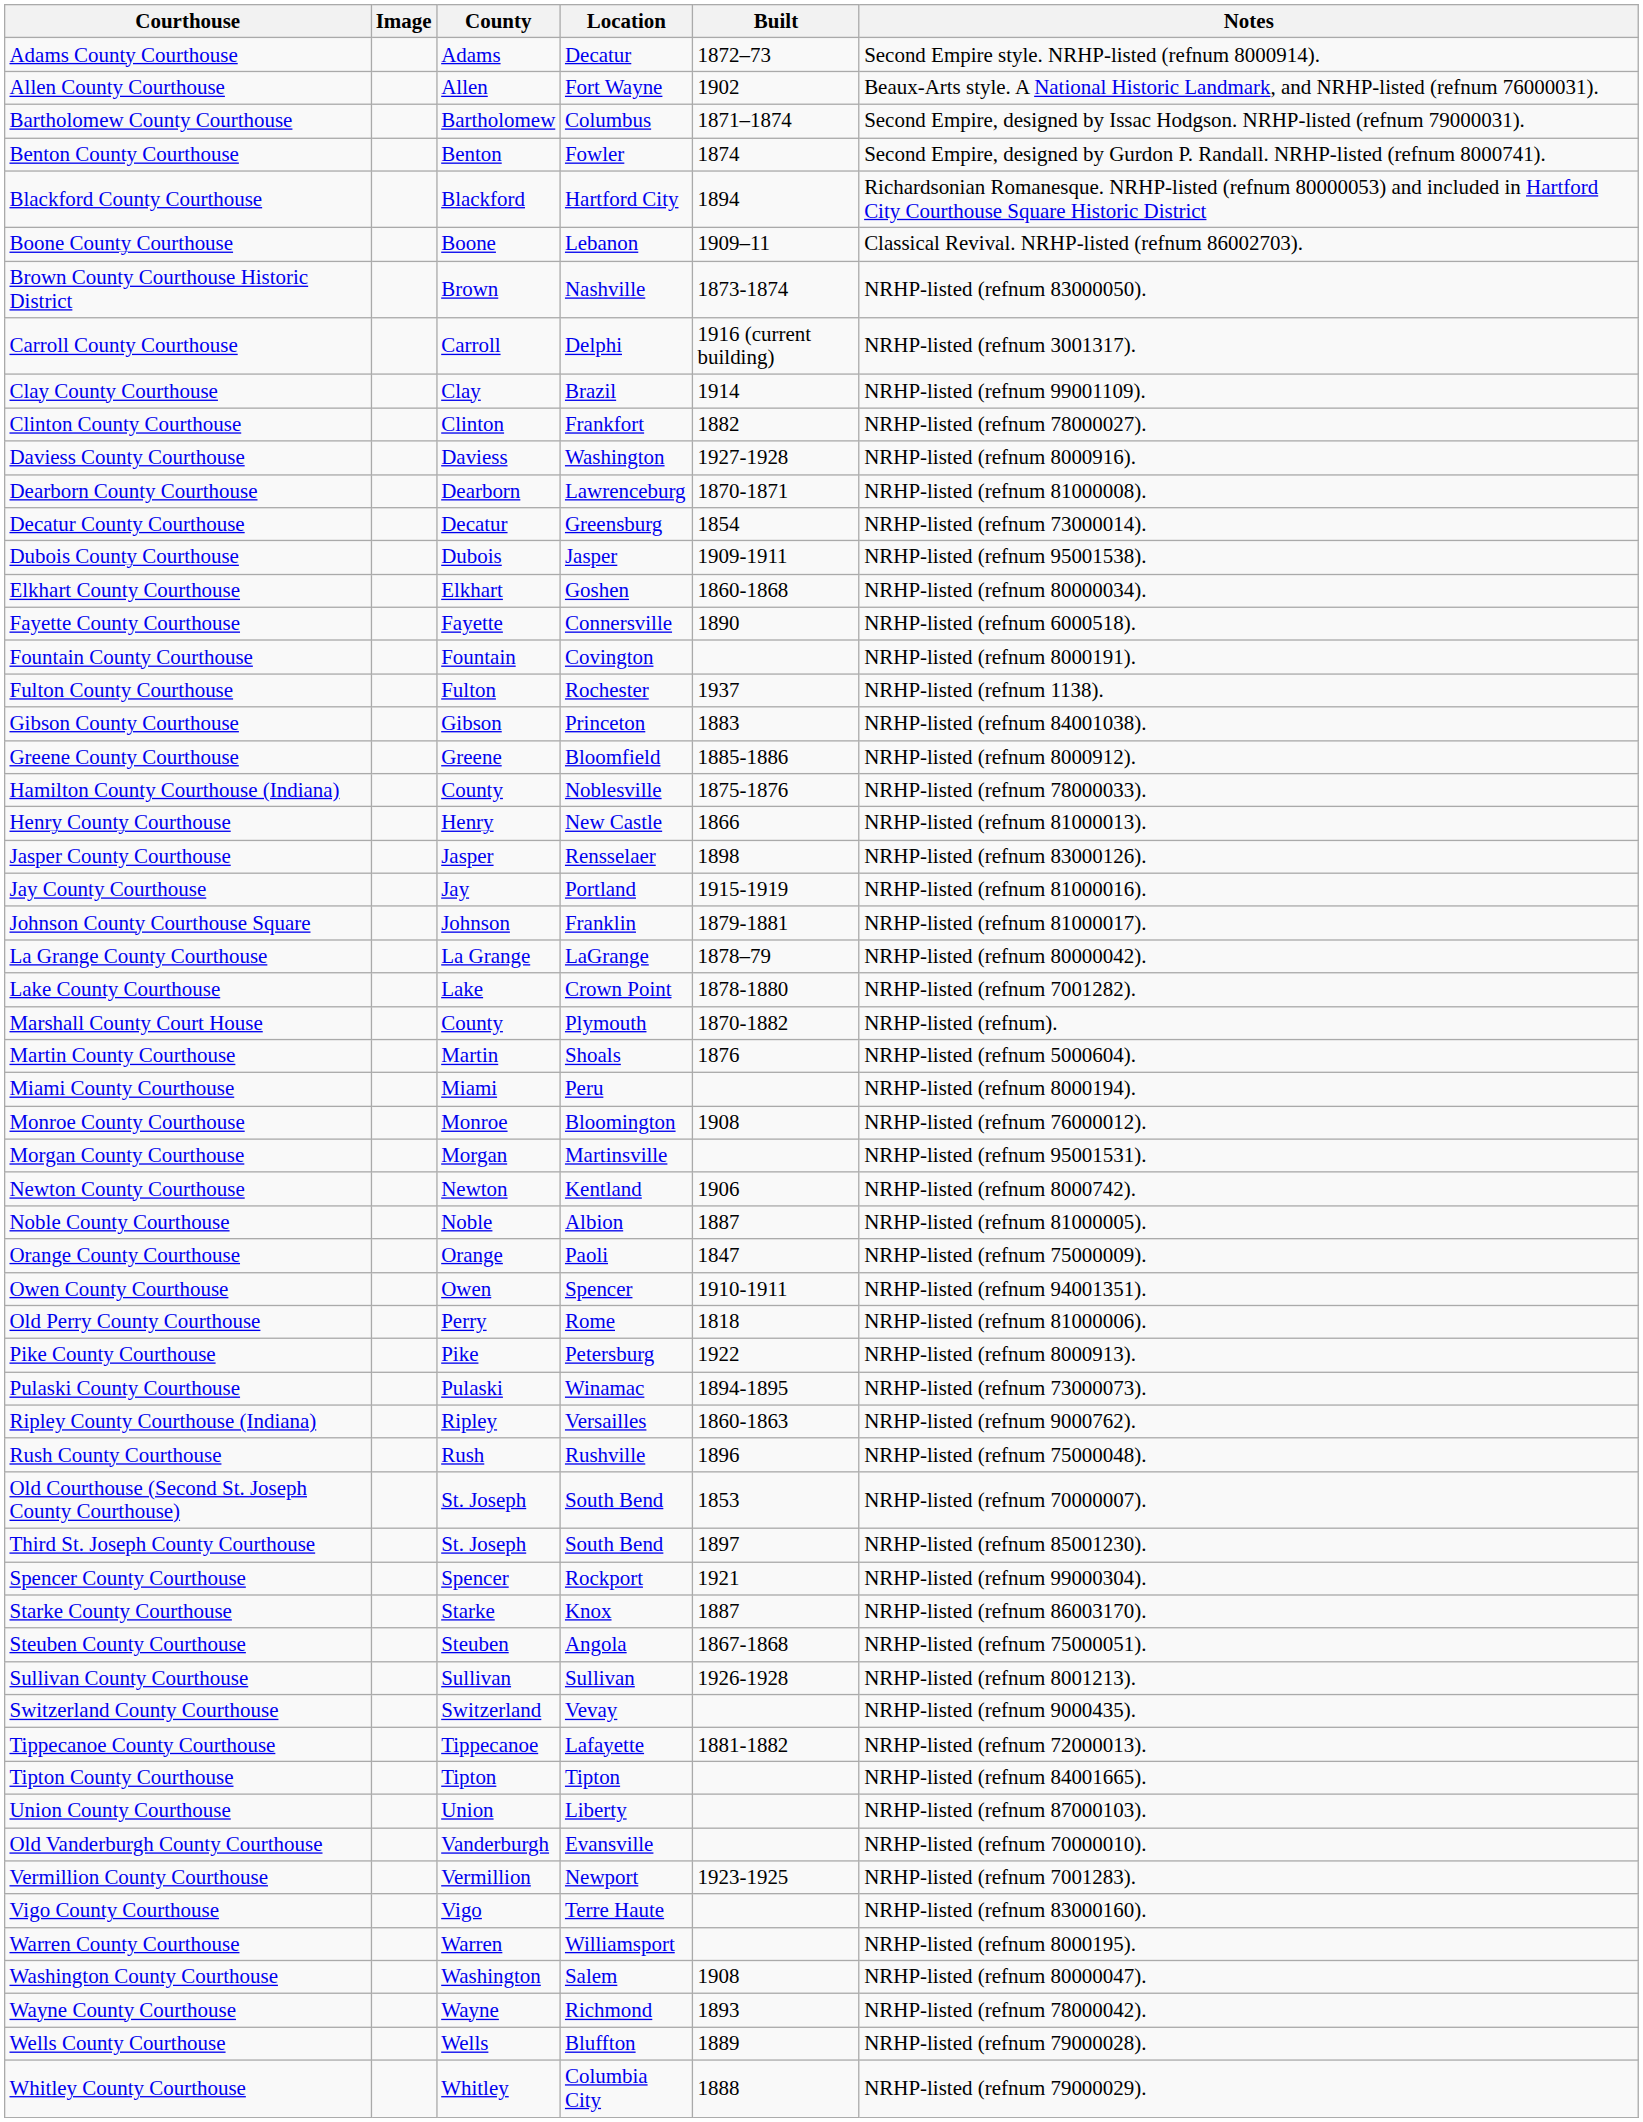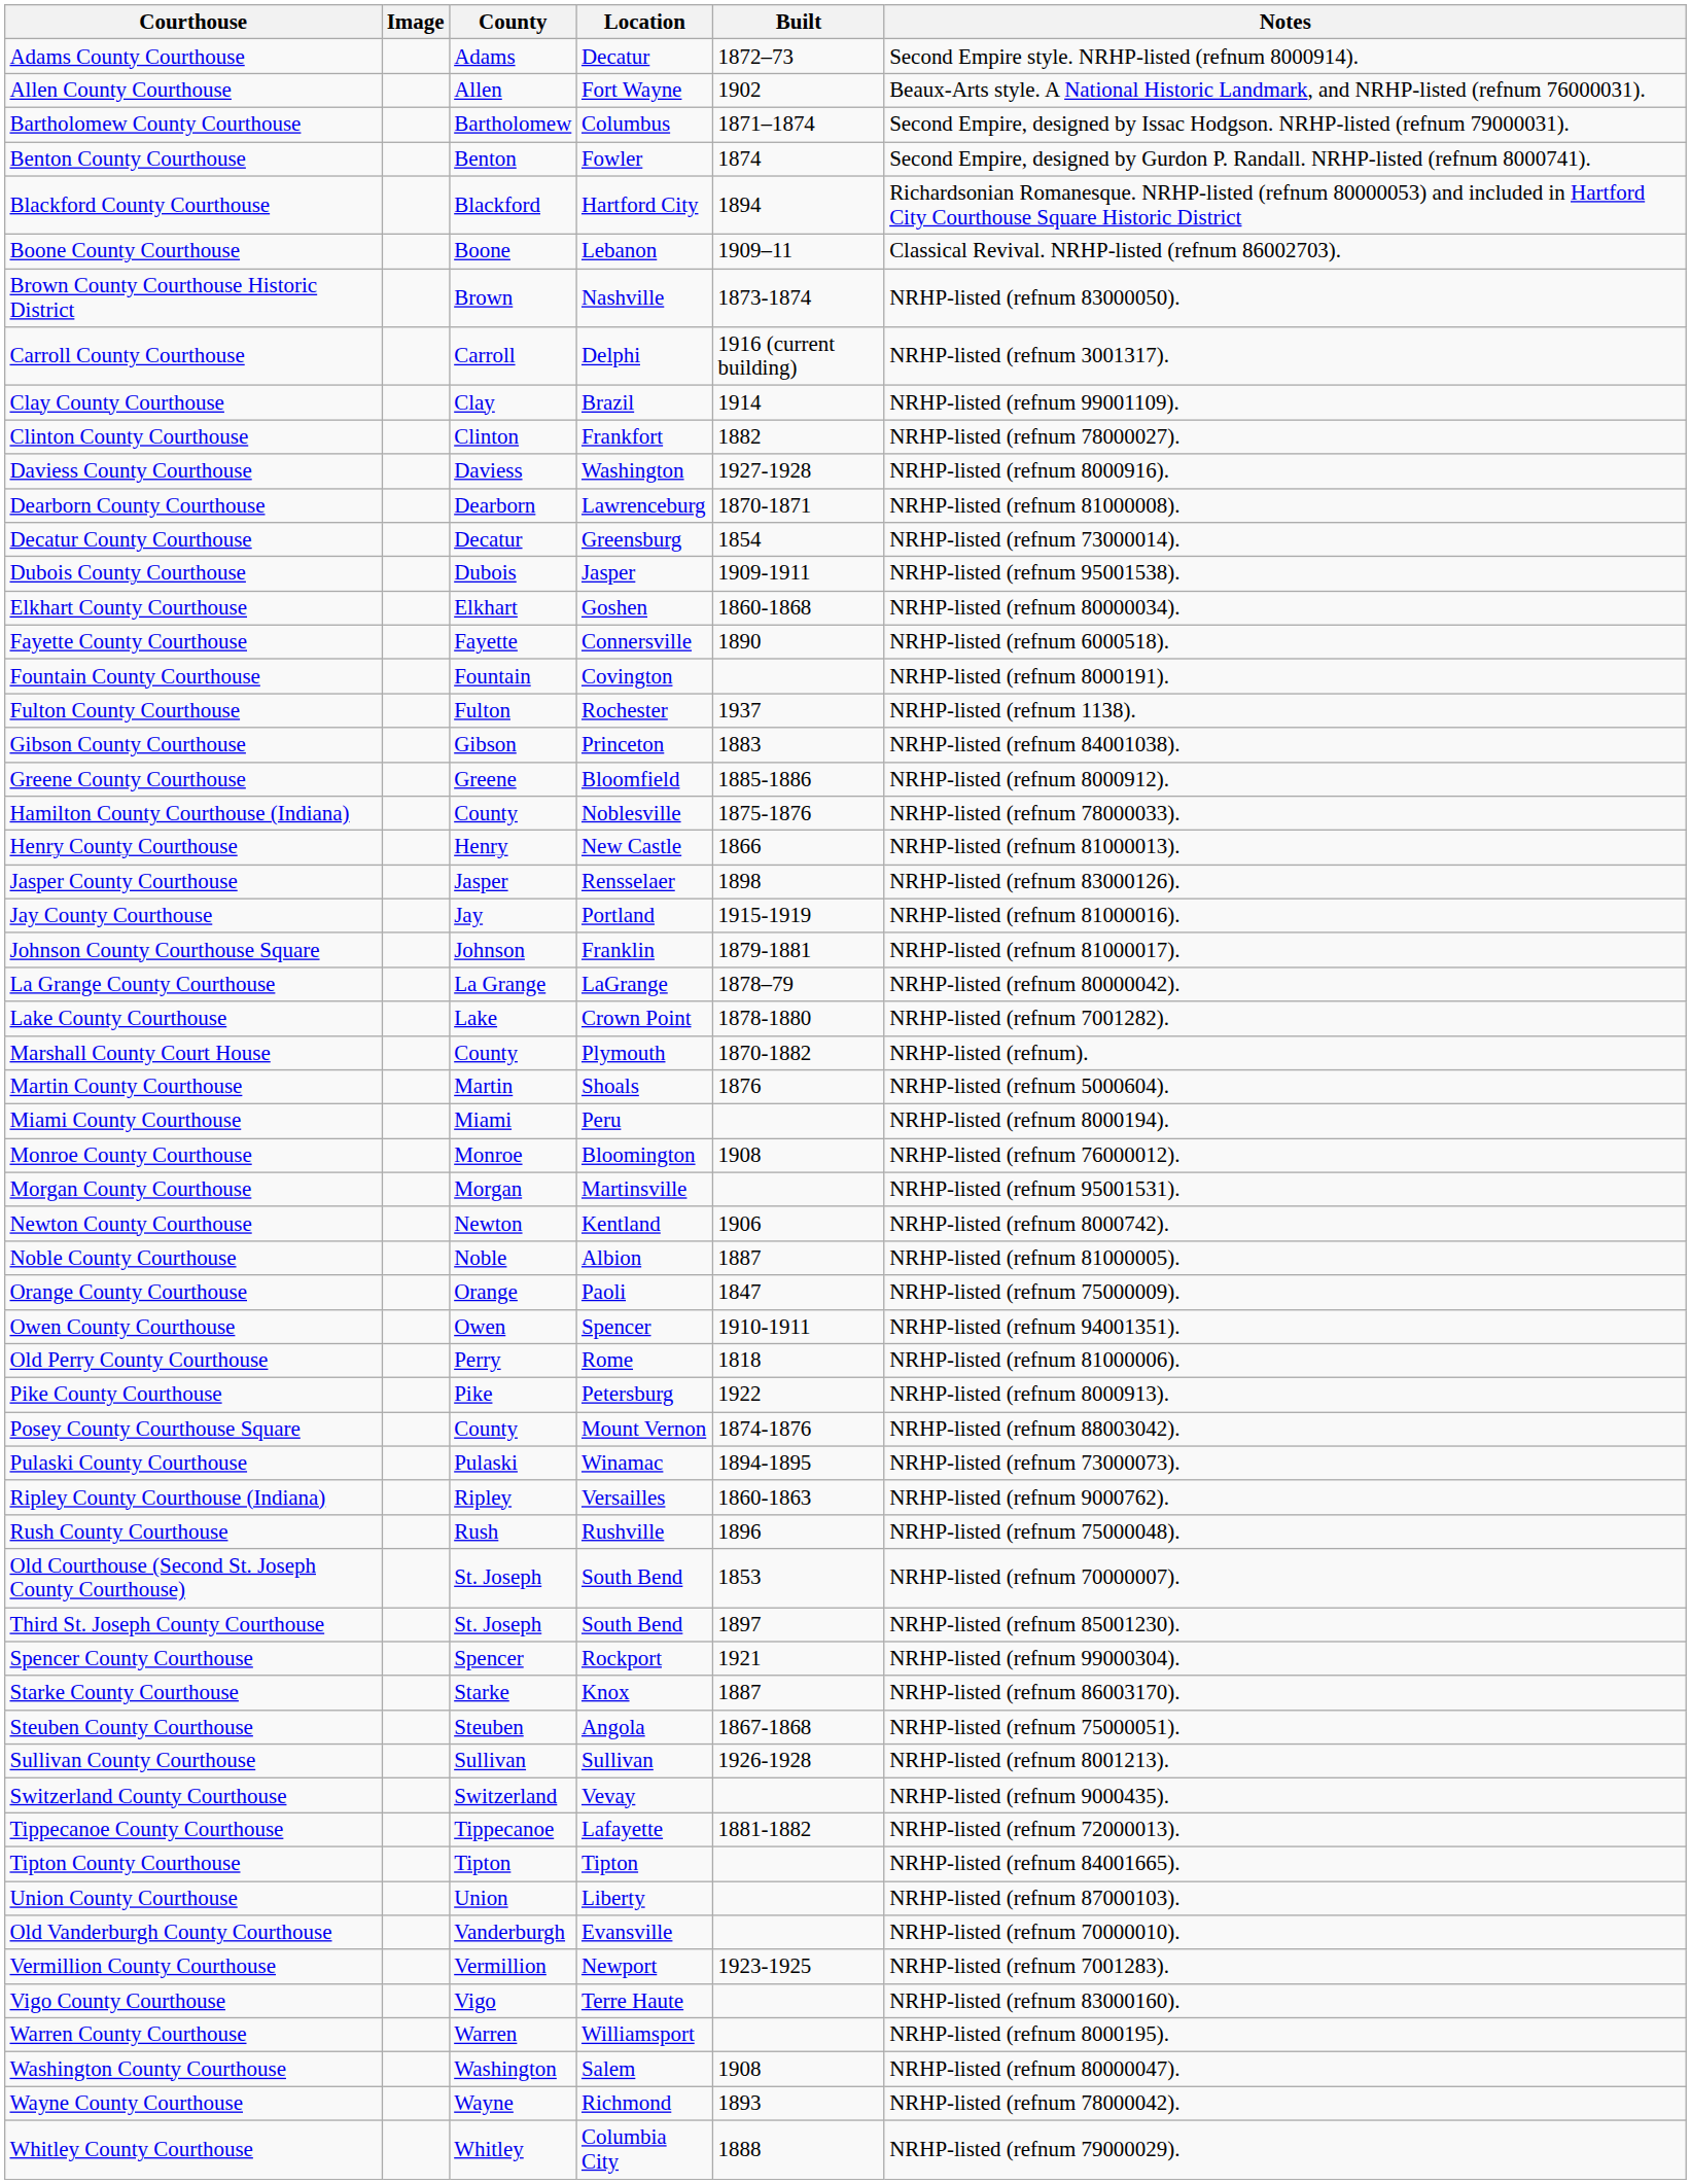+ row: Posey County Courthouse Square | County | Mount Vernon | 1874-1876 | NRHP-listed (refnum 88003042).
- row: Wells County Courthouse | Wells | Bluffton | 1889 | NRHP-listed (refnum 79000028).
